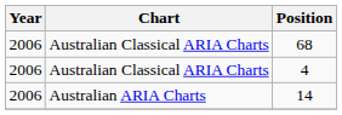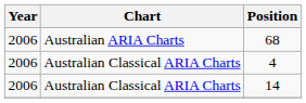68 | Chart: Australian Classical ARIA Charts -> Australian ARIA Charts
14 | Chart: Australian ARIA Charts -> Australian Classical ARIA Charts
